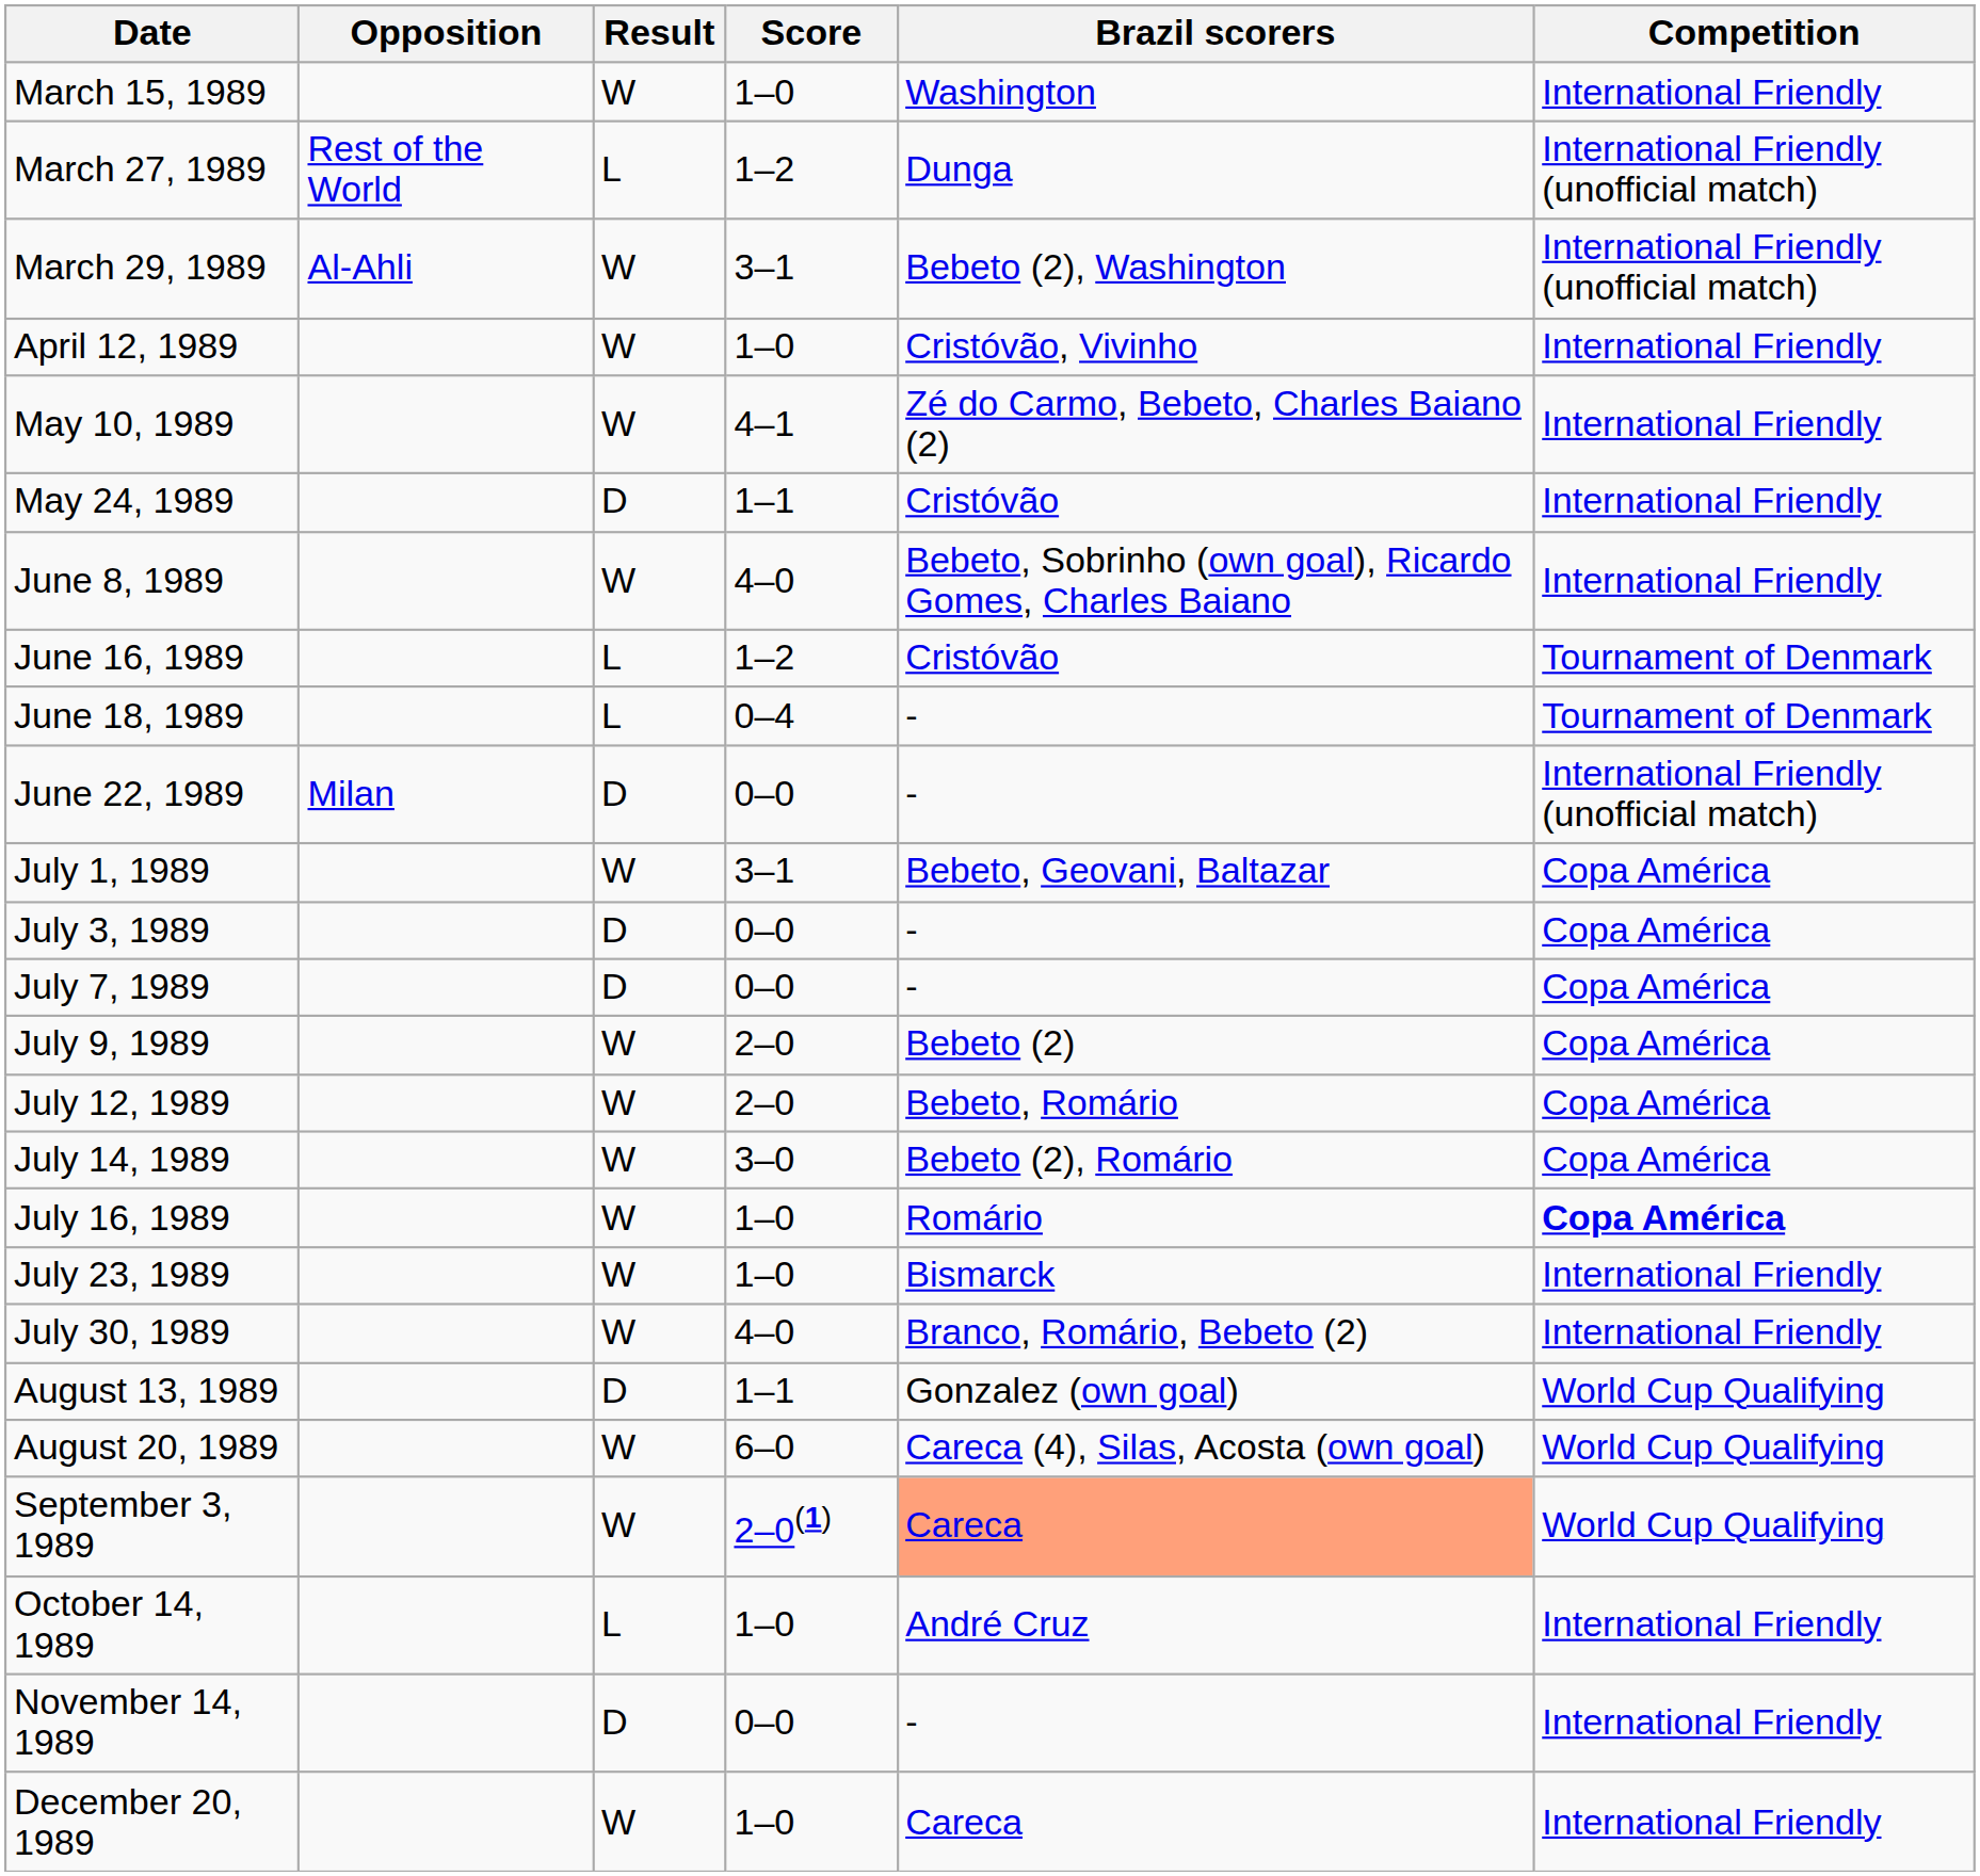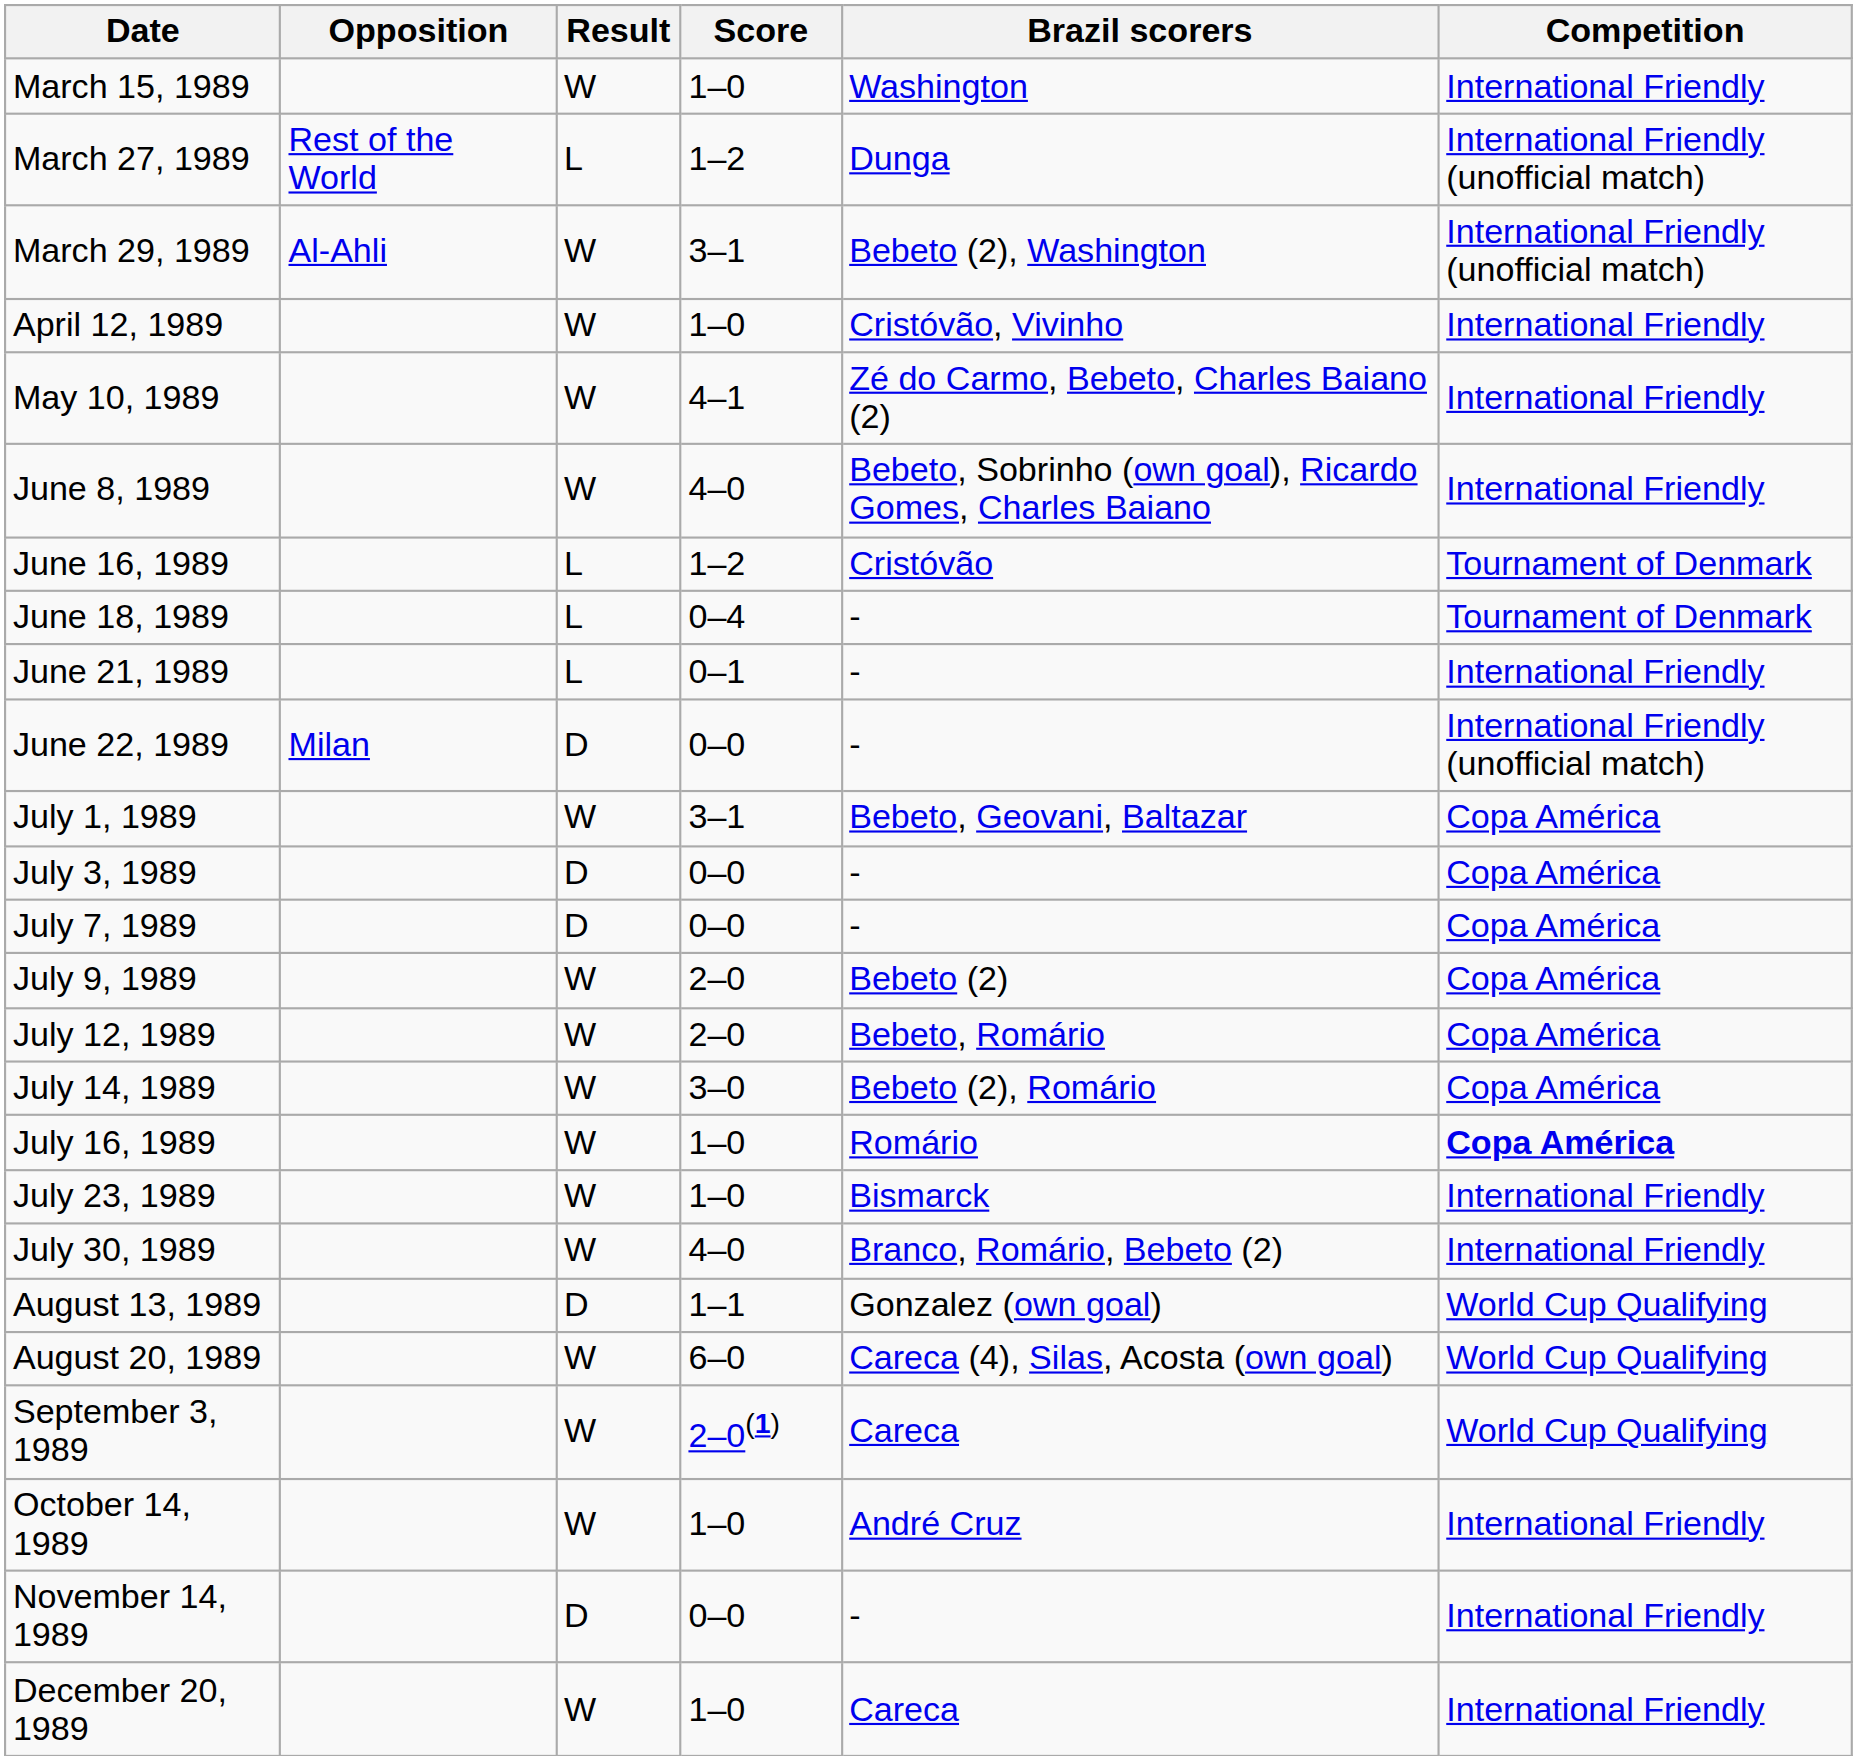- row: May 24, 1989 | D | 1–1 | Cristóvão | International Friendly
+ row: June 21, 1989 | L | 0–1 | - | International Friendly
September 3, 1989 | Brazil scorers: lightsalmon background -> no background
October 14, 1989 | Result: L -> W
